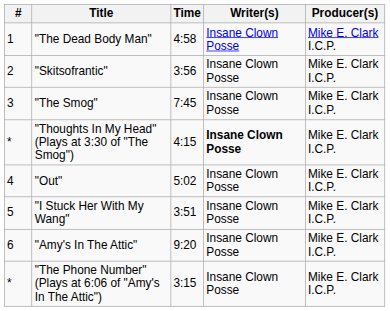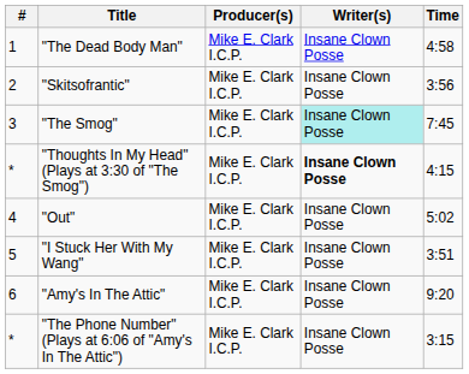columns swapped: Time <-> Producer(s)
"The Smog" | Writer(s): no background -> paleturquoise background
